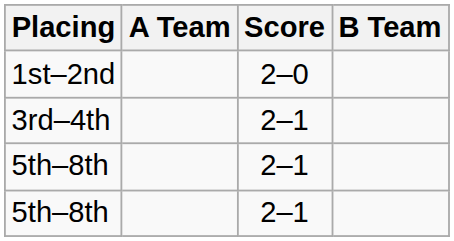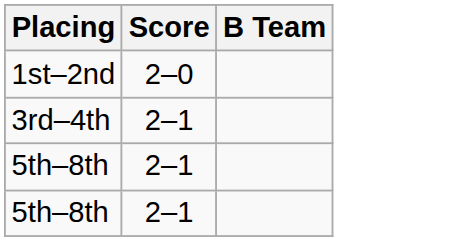- column: A Team
